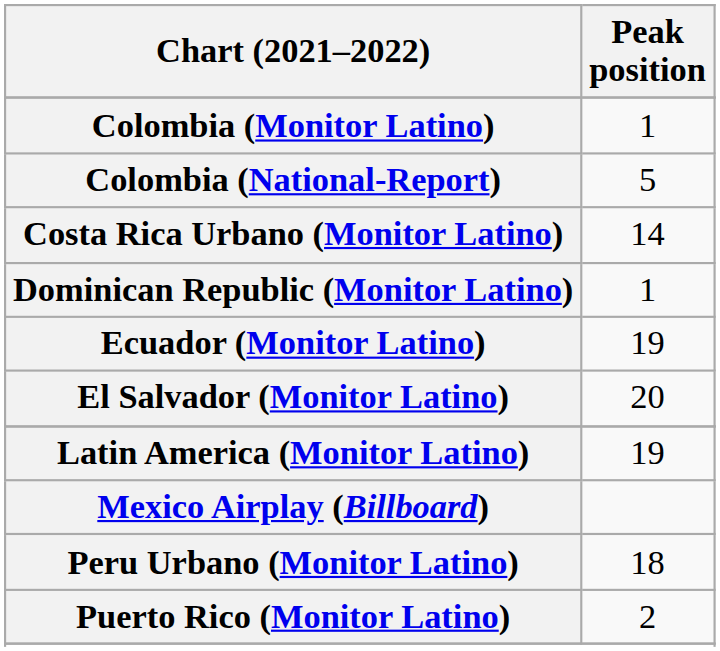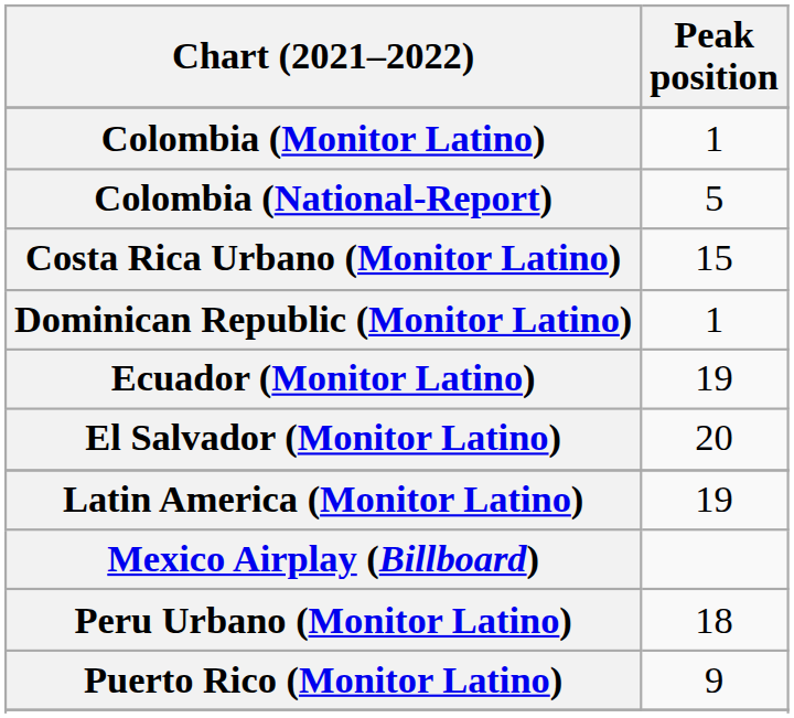Costa Rica Urbano (Monitor Latino) | Peak position: 14 -> 15
Puerto Rico (Monitor Latino) | Peak position: 2 -> 9
